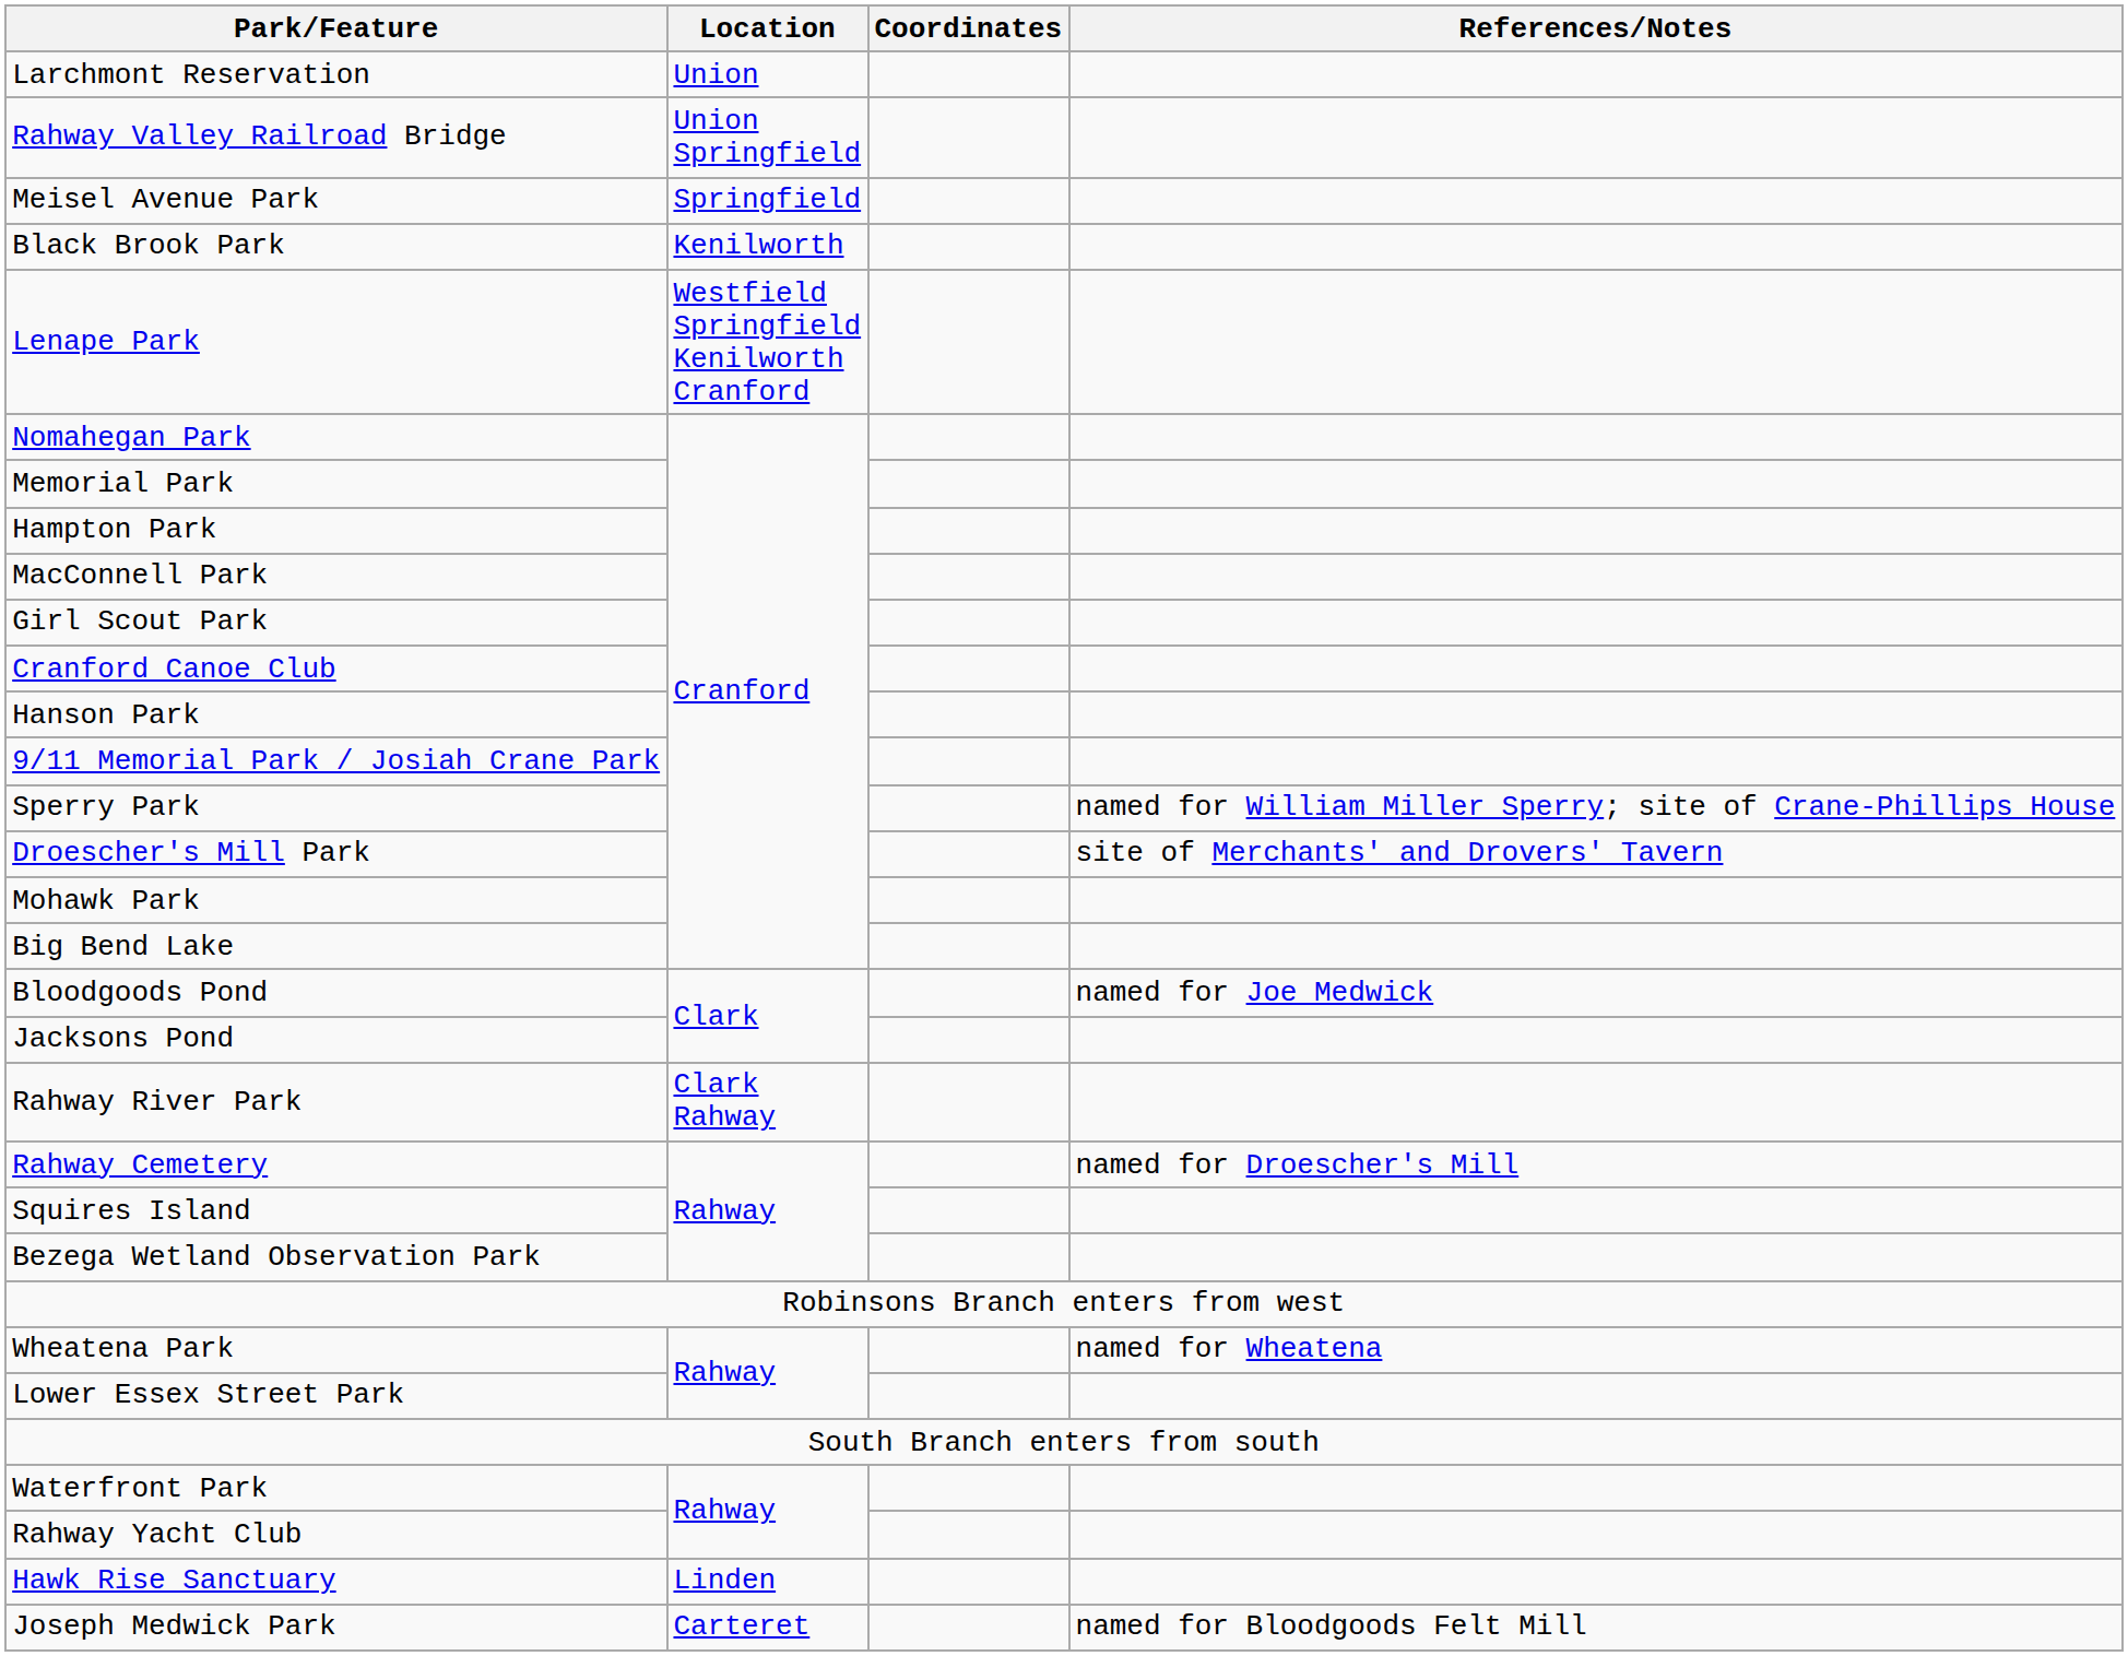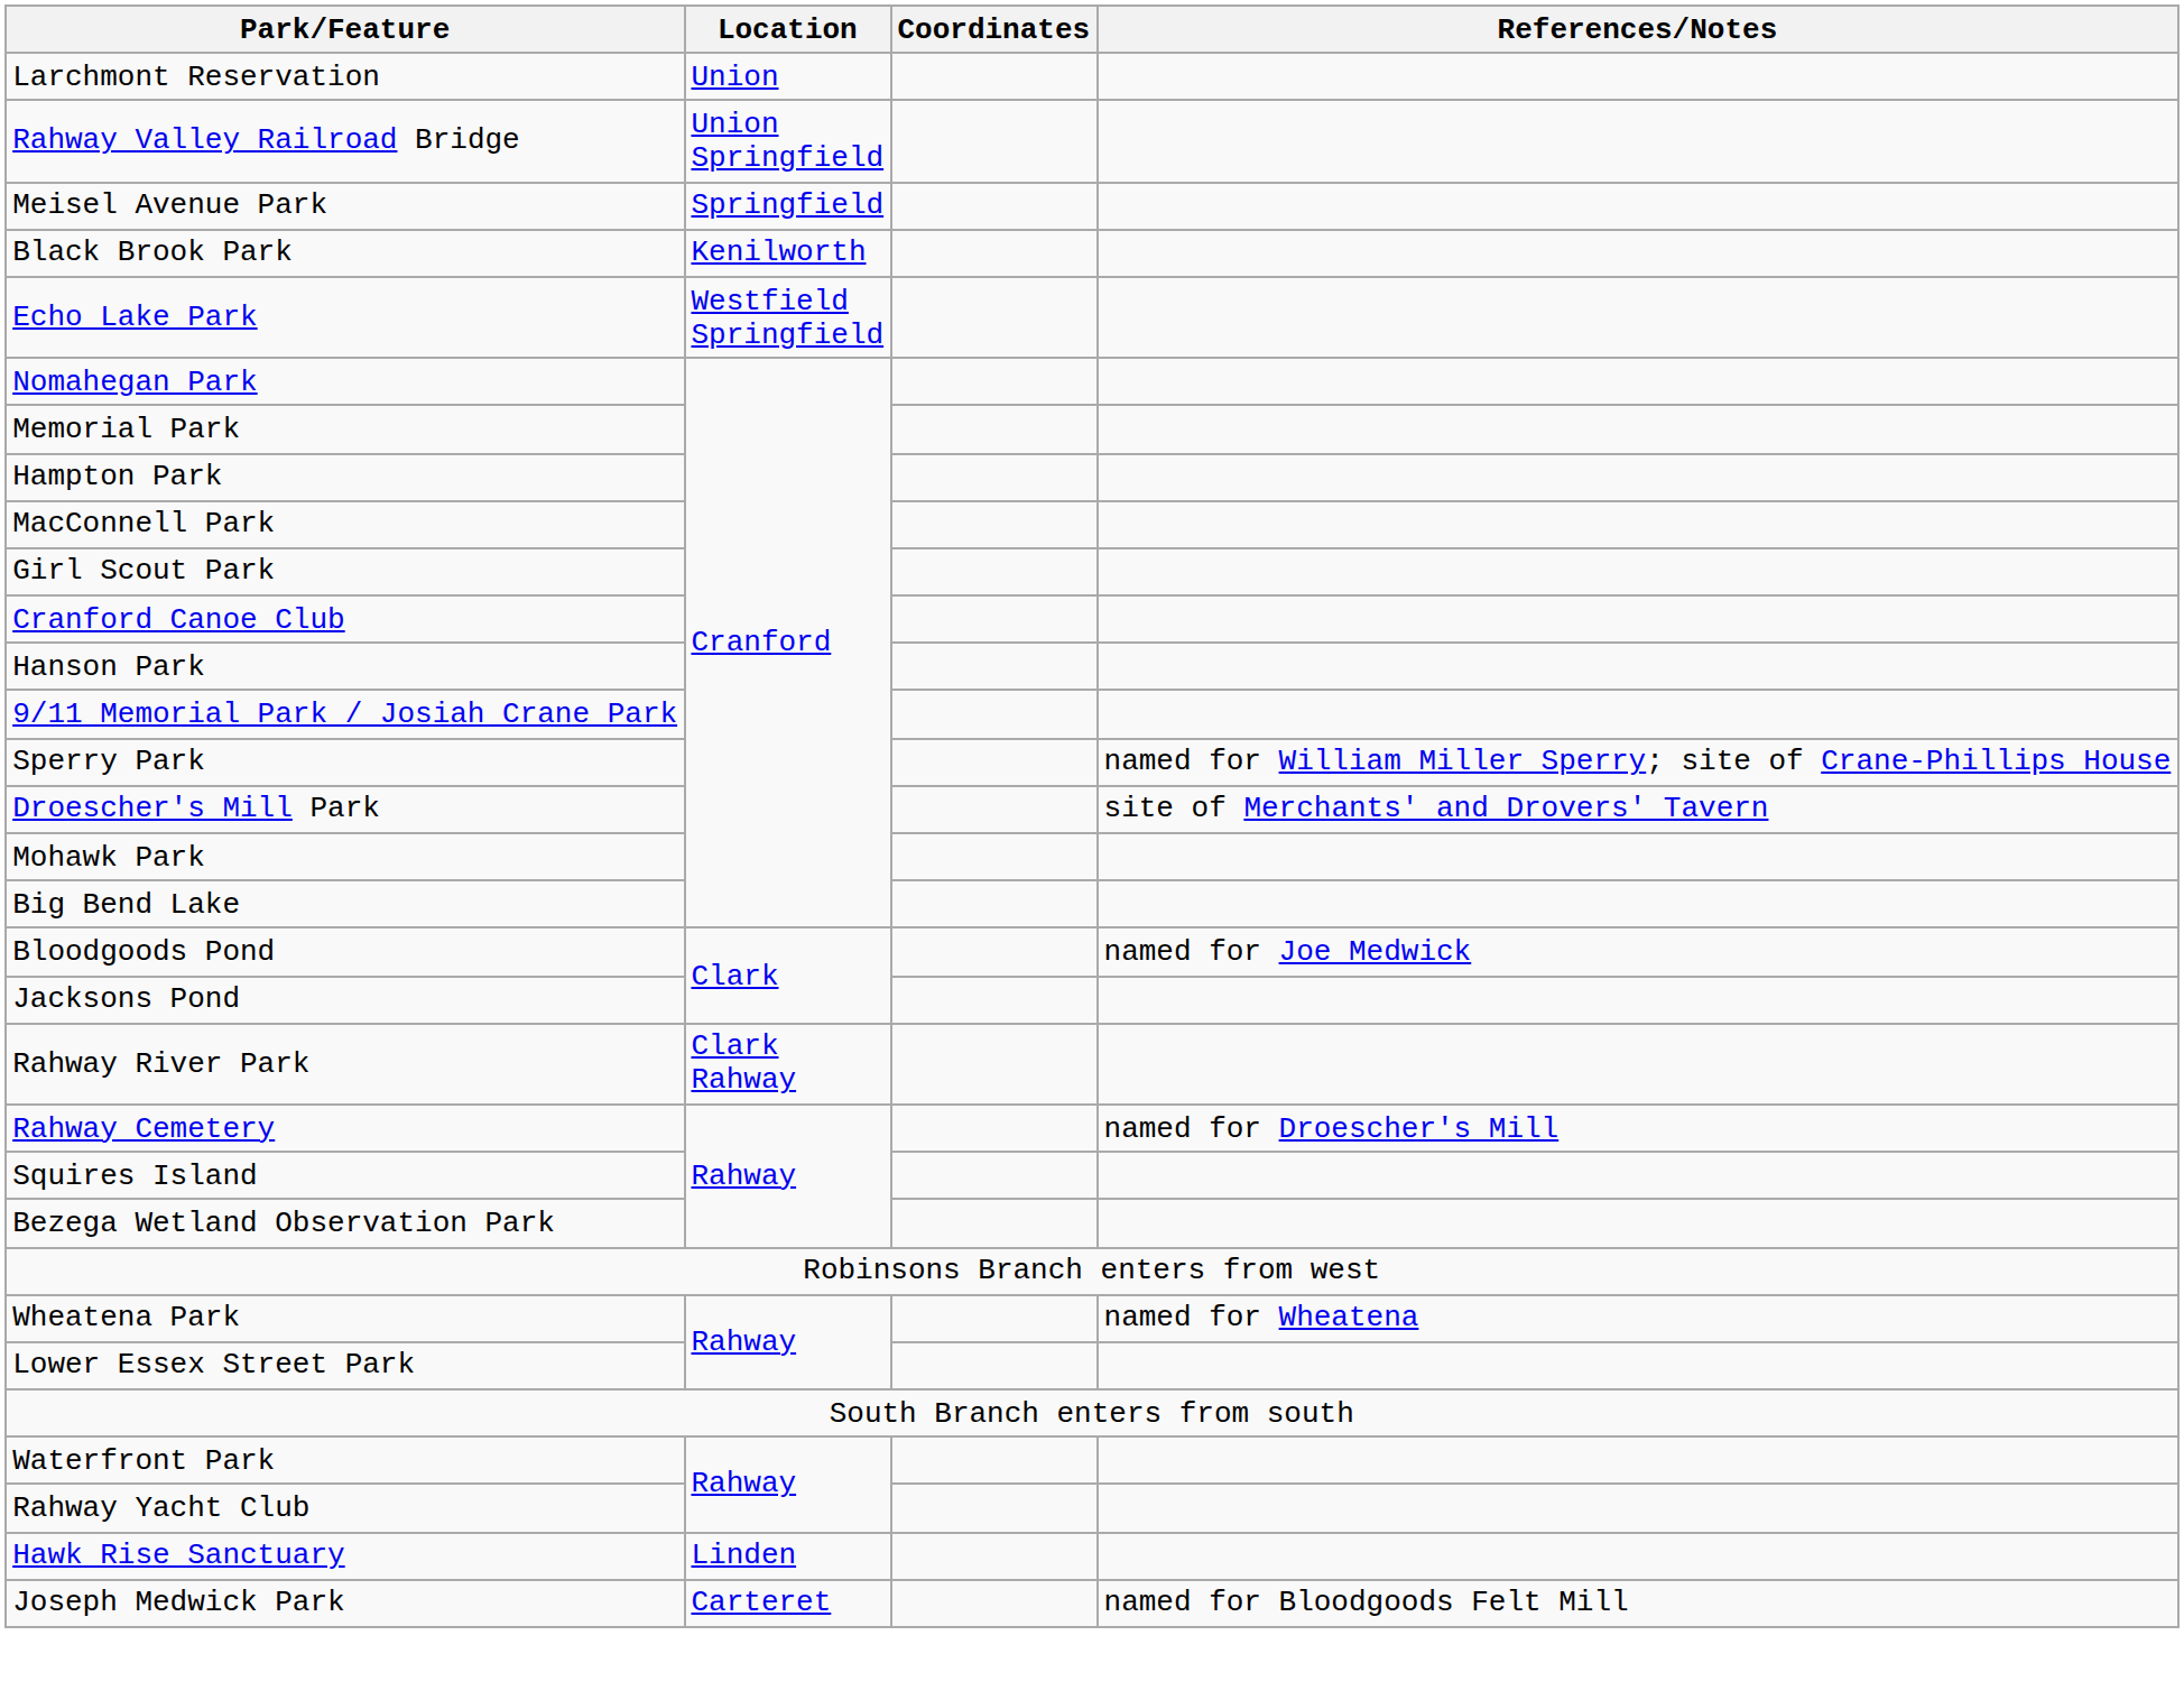+ row: Echo Lake Park | Westfield Springfield
- row: Lenape Park | Westfield Springfield Kenilworth Cranford
